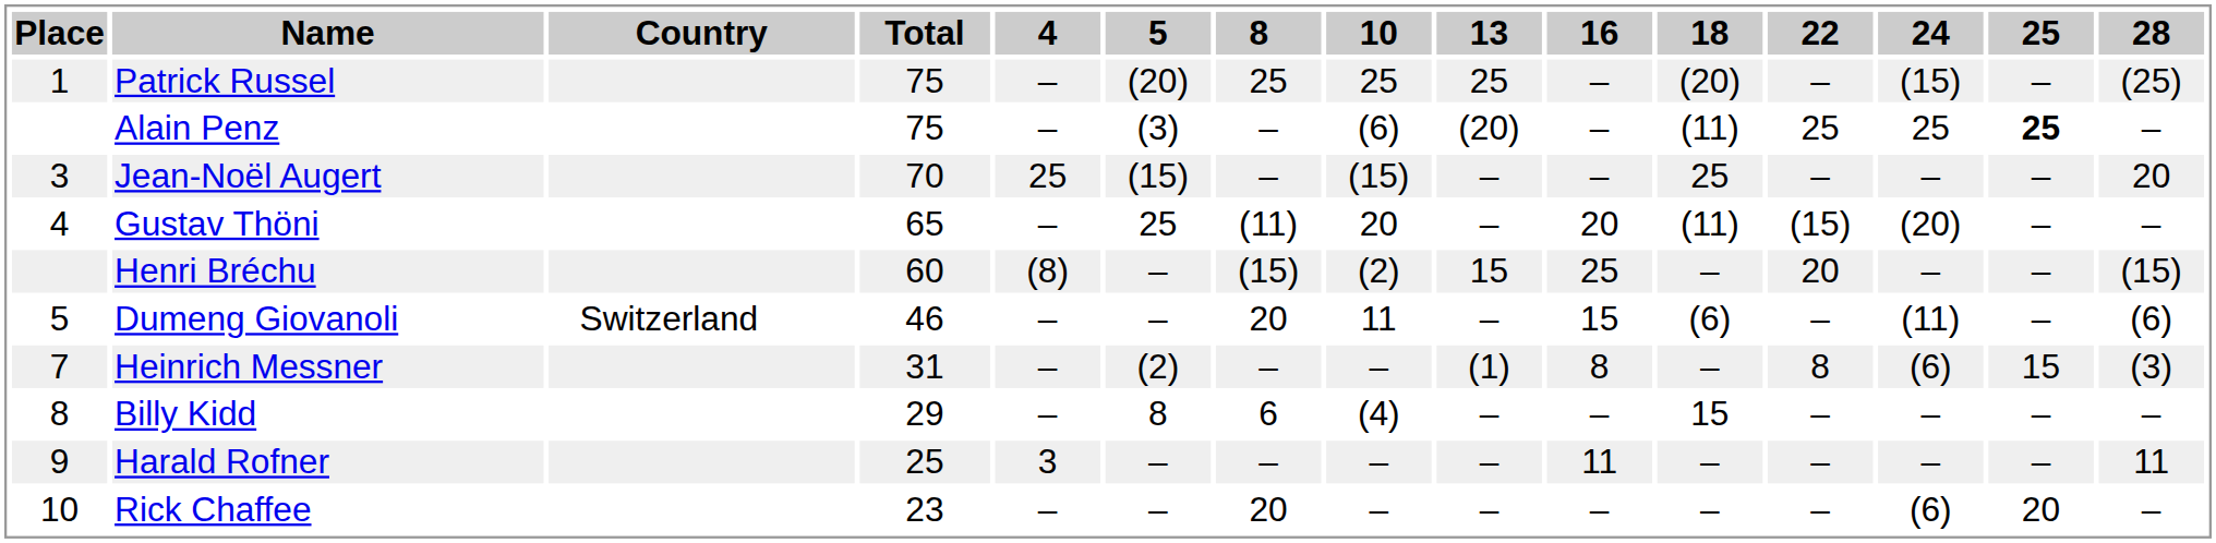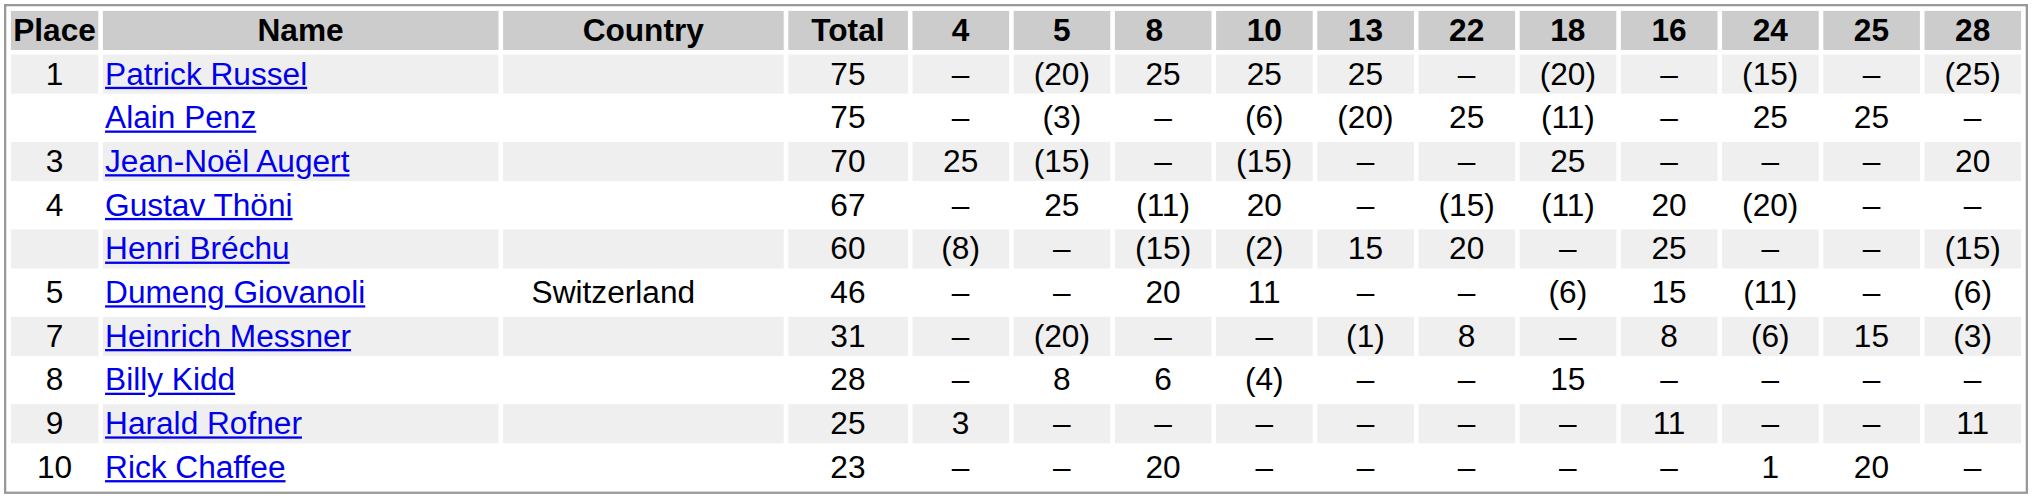columns swapped: 16 <-> 22
Alain Penz | 25: bold -> normal
Gustav Thöni | Total: 65 -> 67
Heinrich Messner | 5: (2) -> (20)
Billy Kidd | Total: 29 -> 28
Rick Chaffee | 24: (6) -> 1
